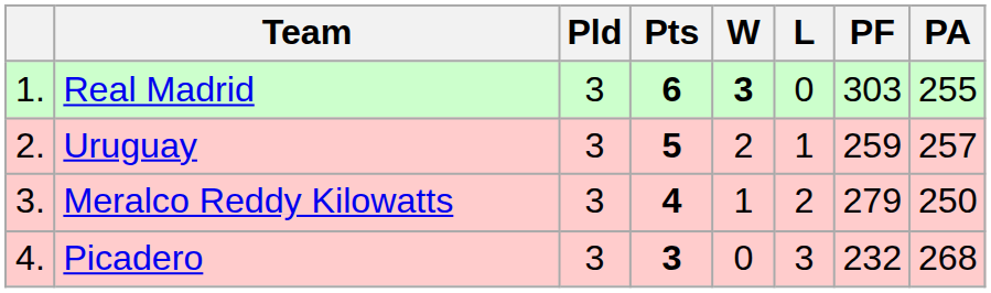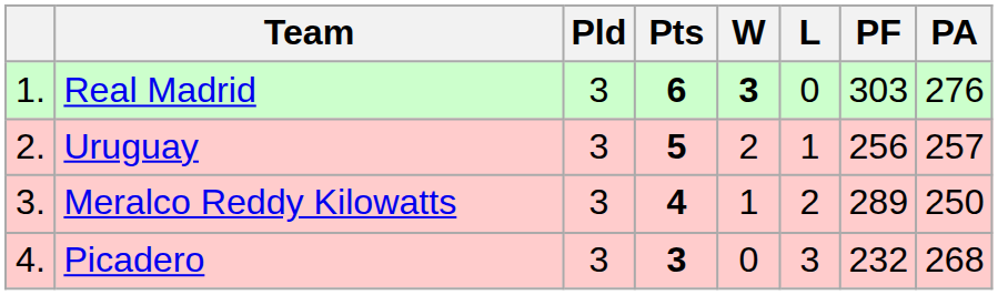Real Madrid | PA: 255 -> 276
Uruguay | PF: 259 -> 256
Meralco Reddy Kilowatts | PF: 279 -> 289
